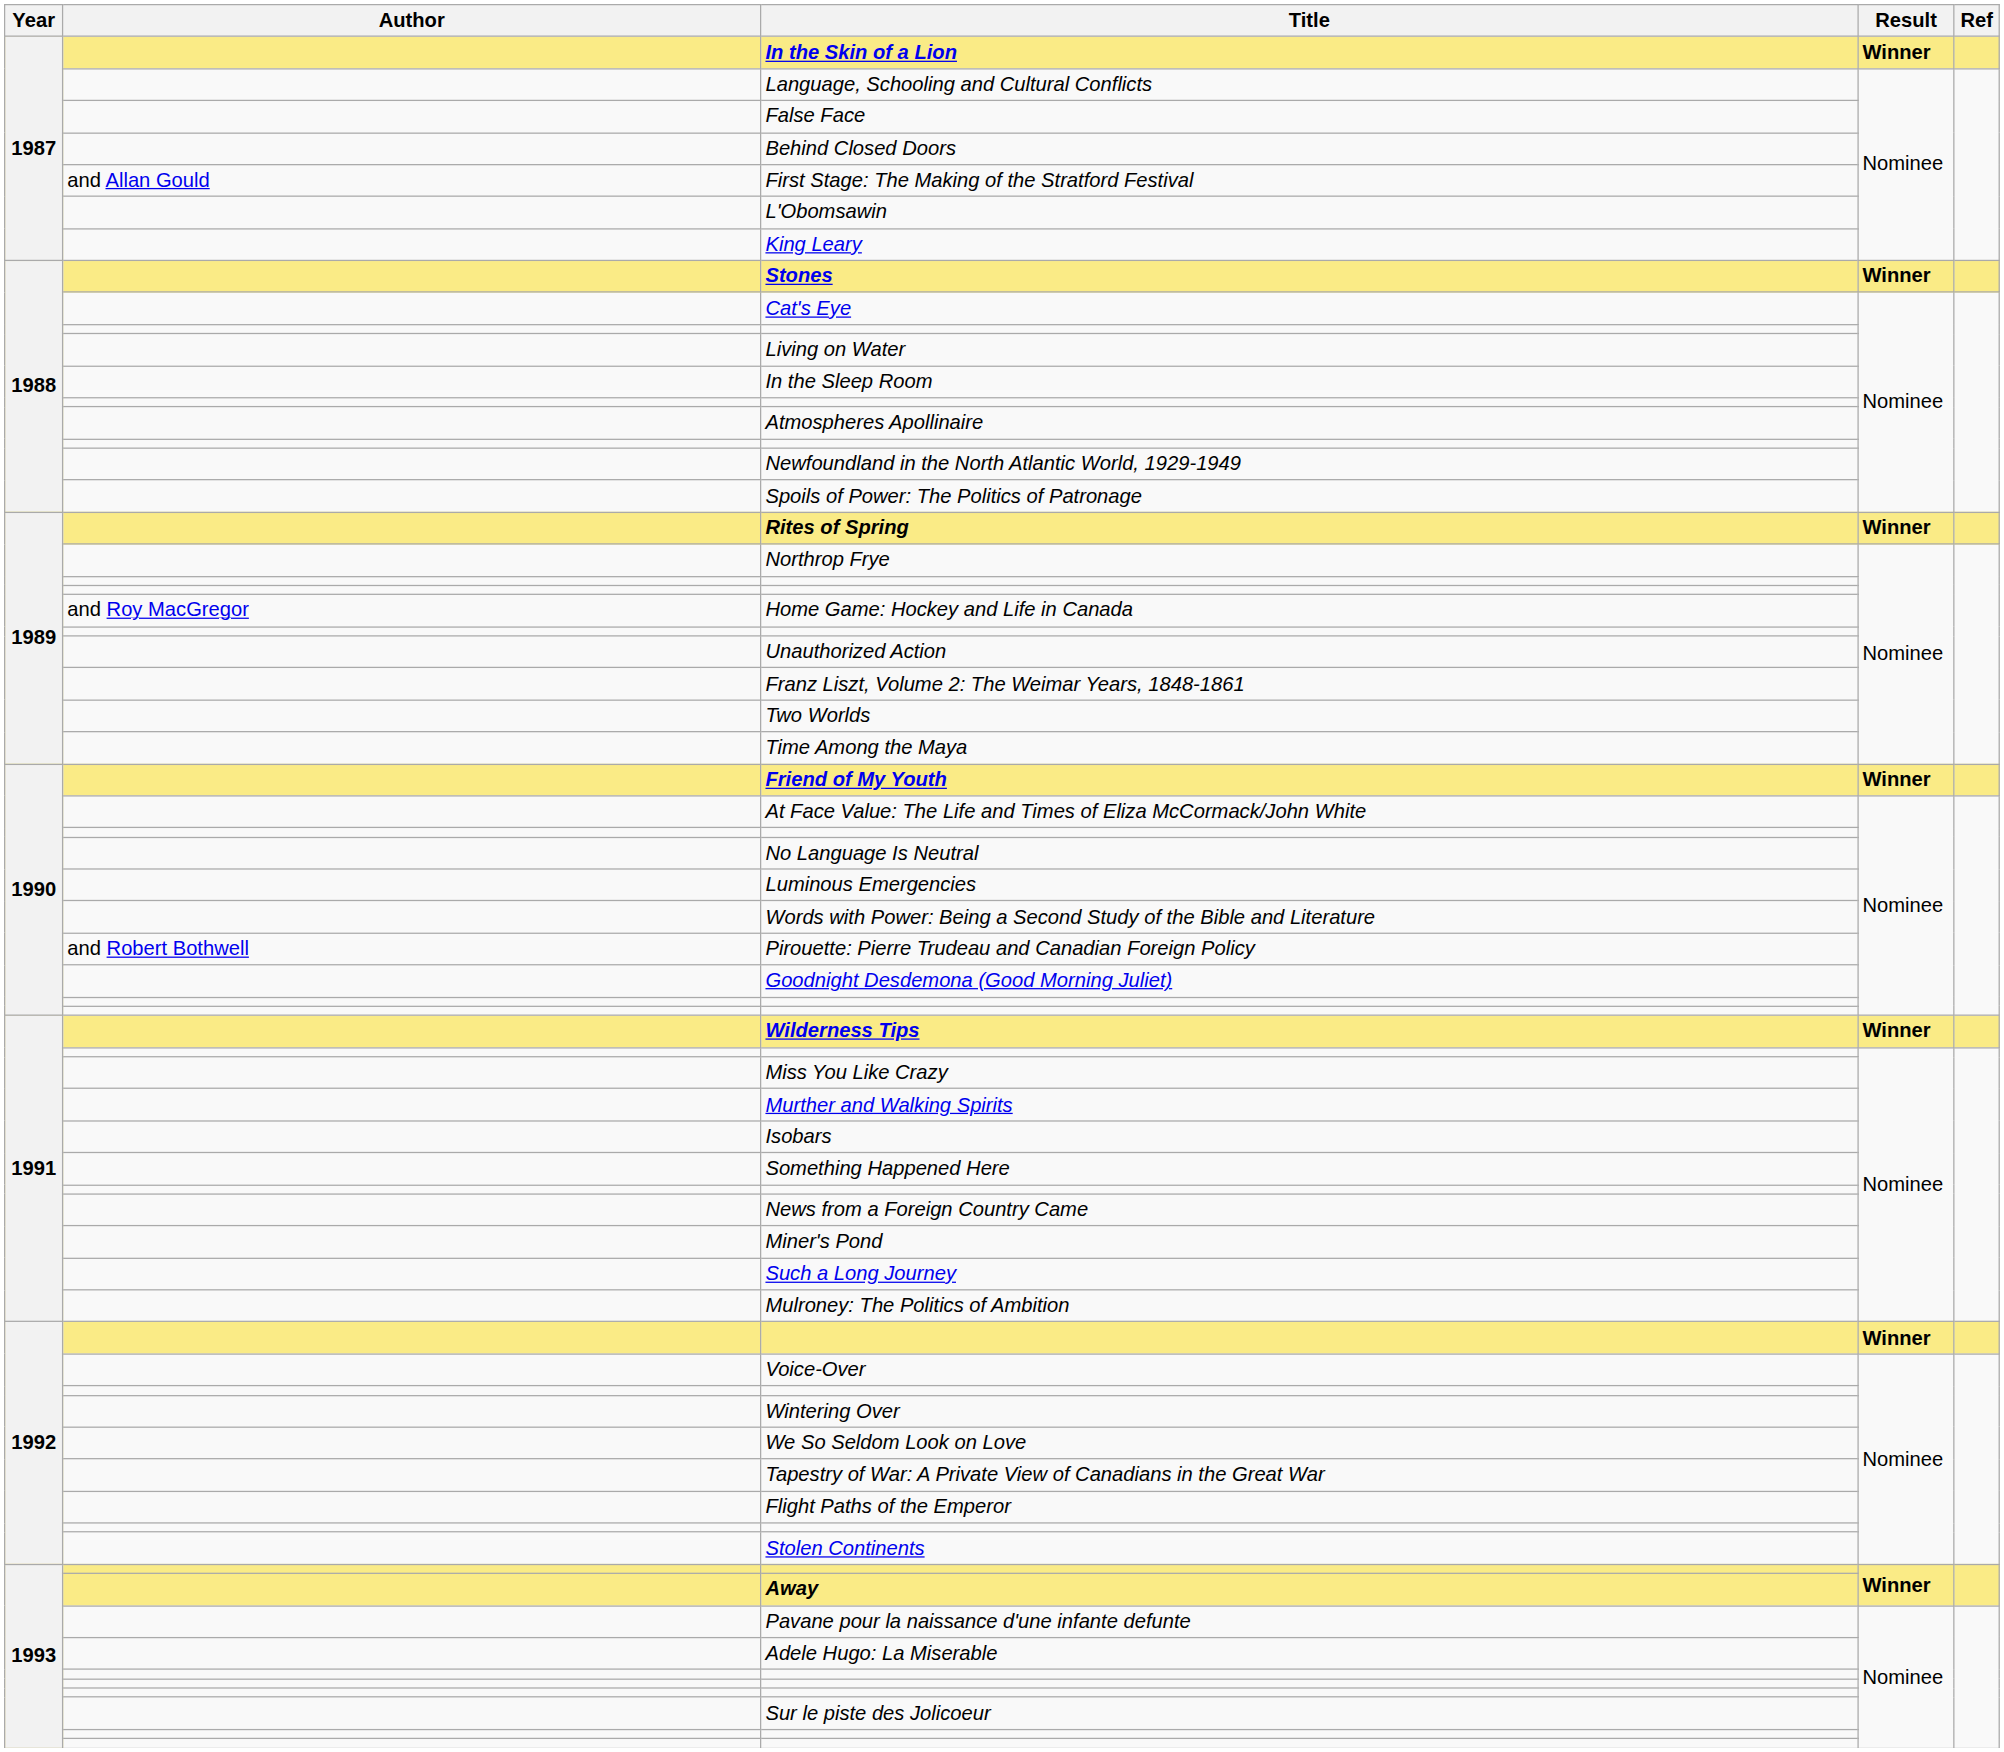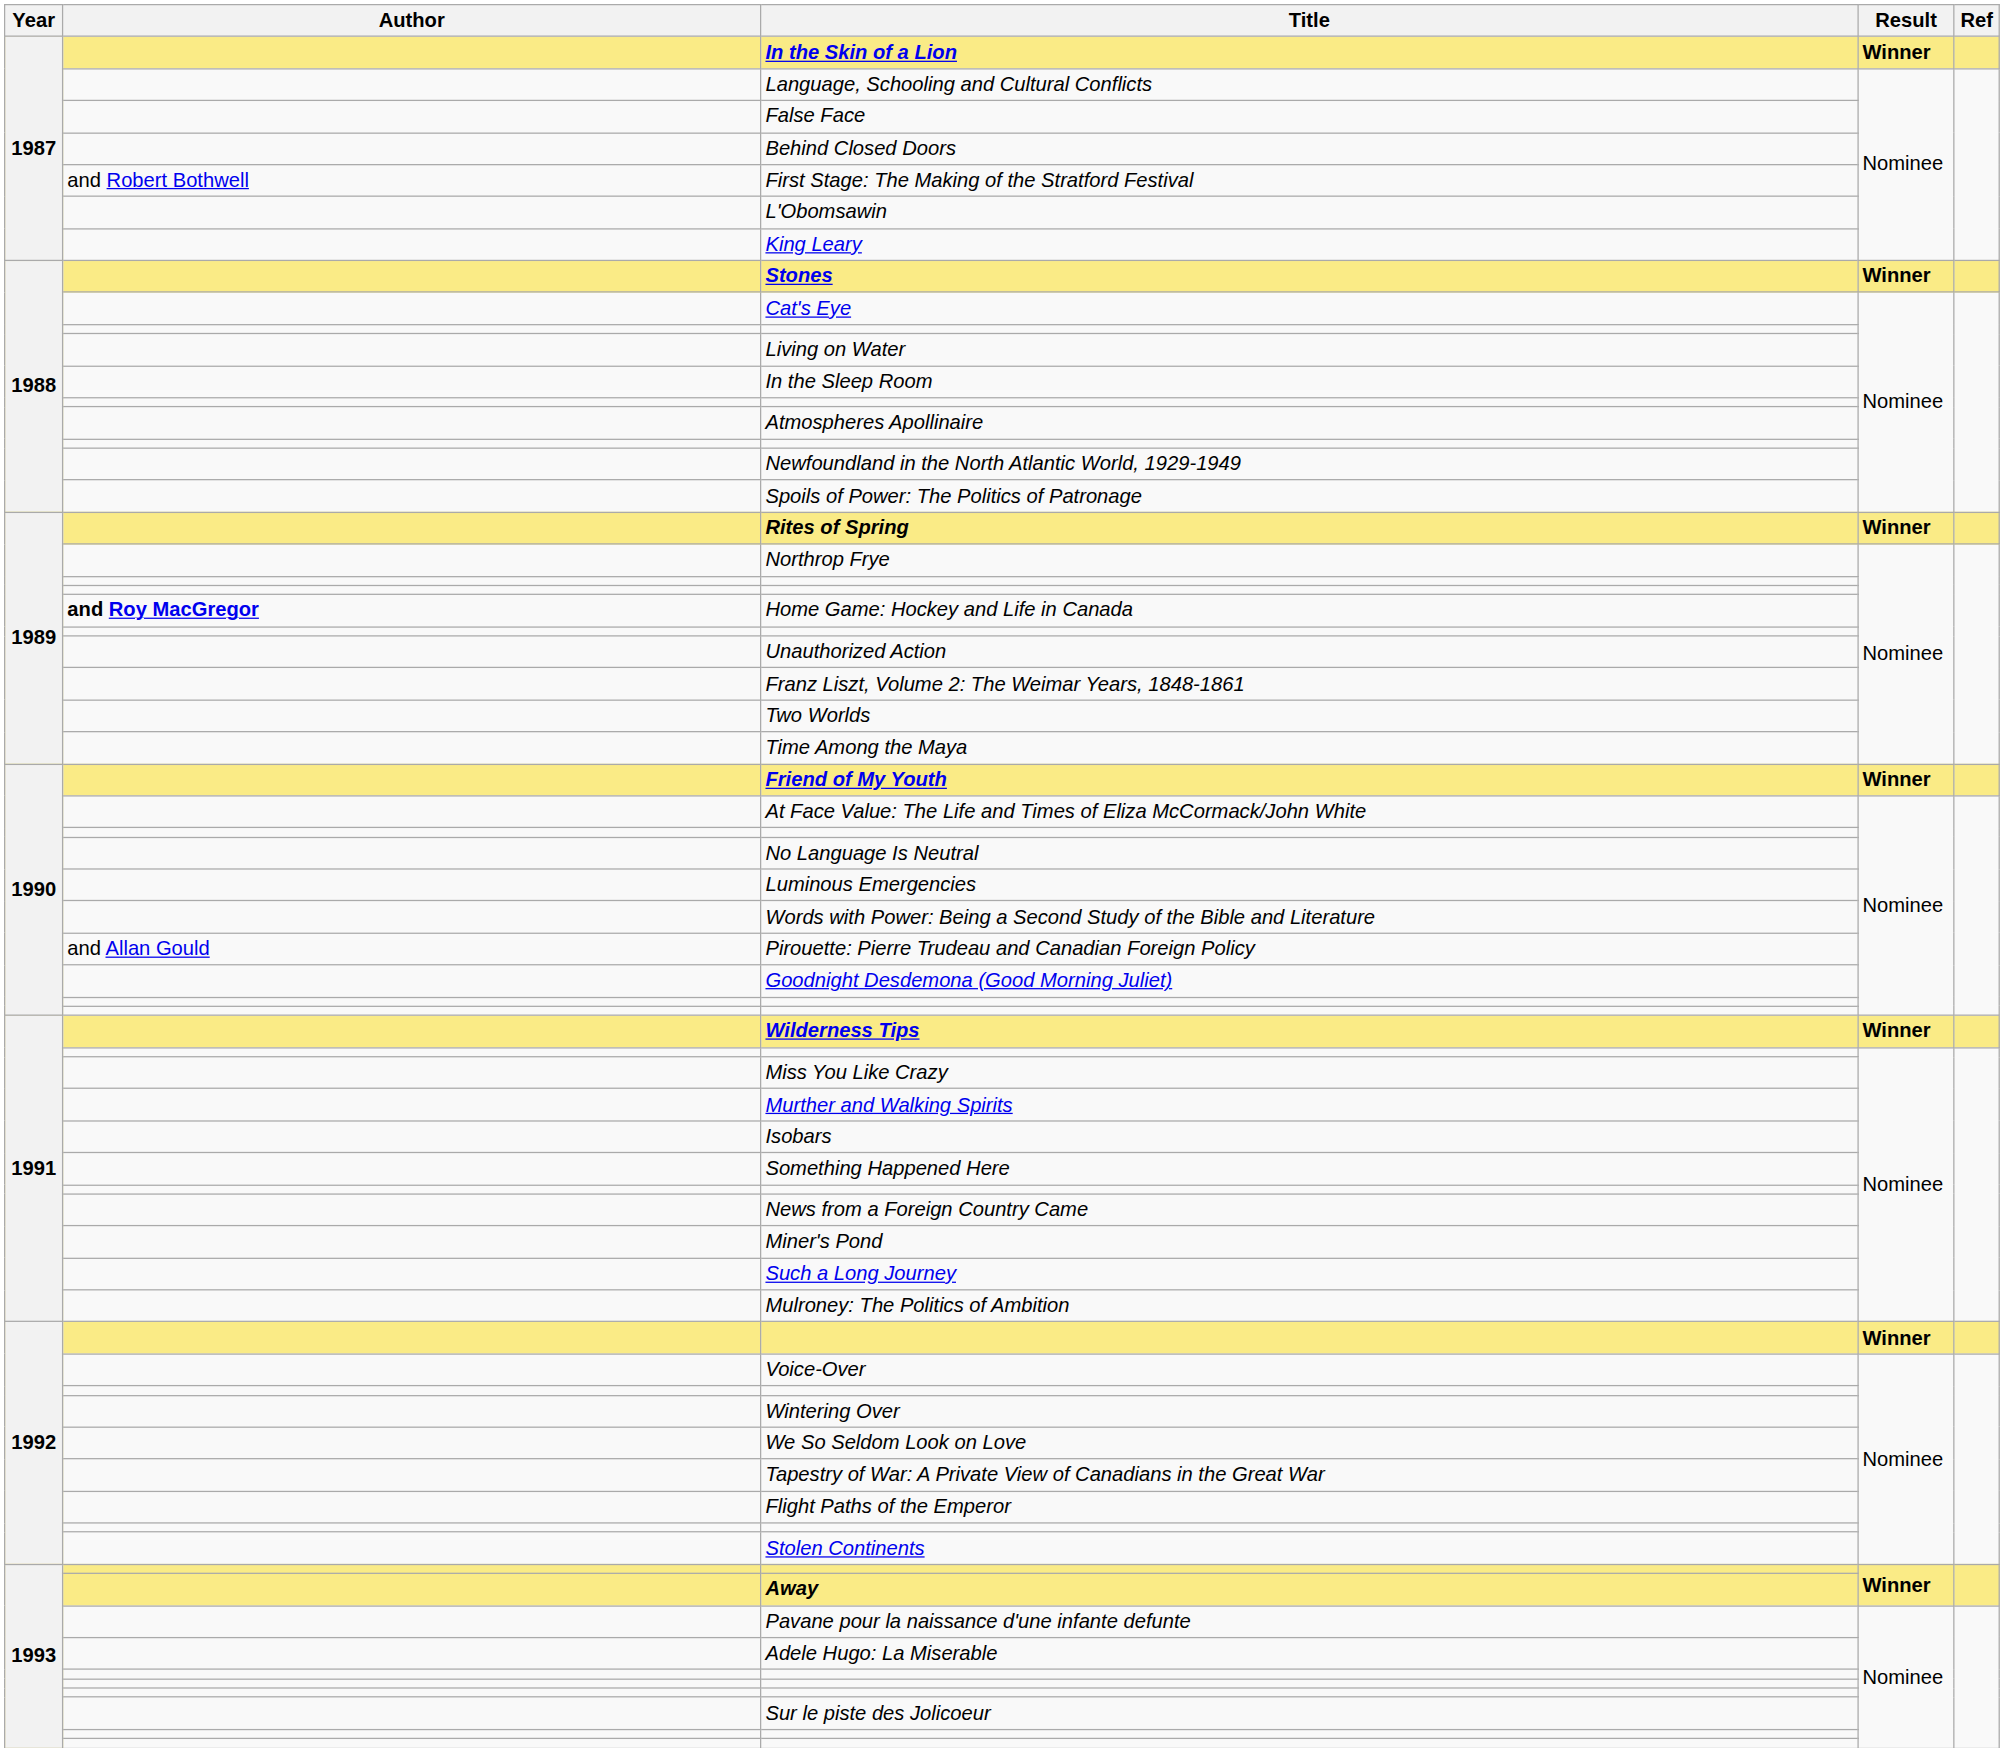First Stage: The Making of the Stratford Festival | Author: and Allan Gould -> and Robert Bothwell
Home Game: Hockey and Life in Canada | Author: normal -> bold
Pirouette: Pierre Trudeau and Canadian Foreign Policy | Author: and Robert Bothwell -> and Allan Gould
